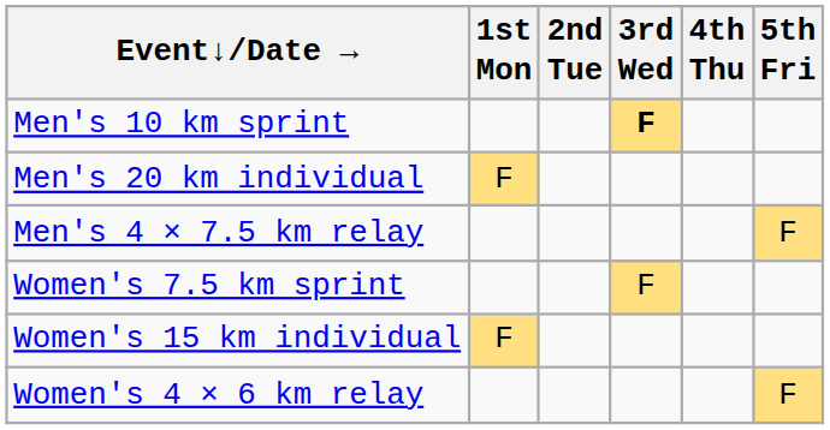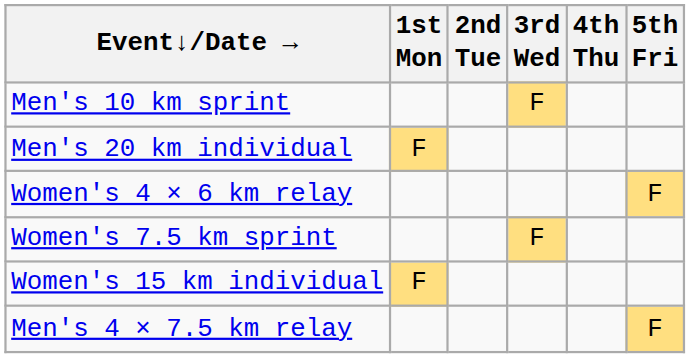Men's 10 km sprint | 3rd Wed: bold -> normal
rows swapped: Men's 4 × 7.5 km relay <-> Women's 4 × 6 km relay
